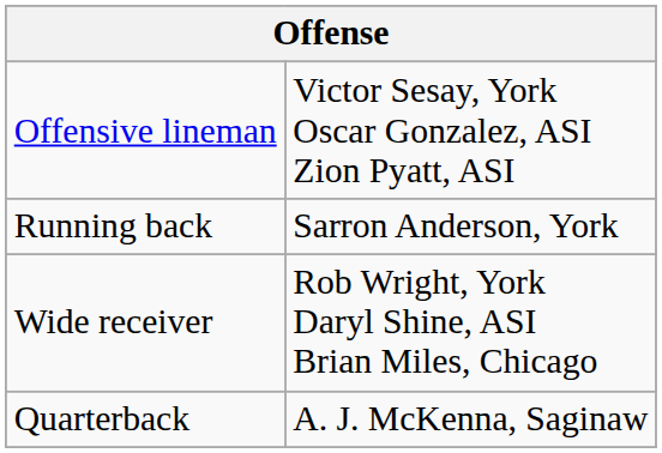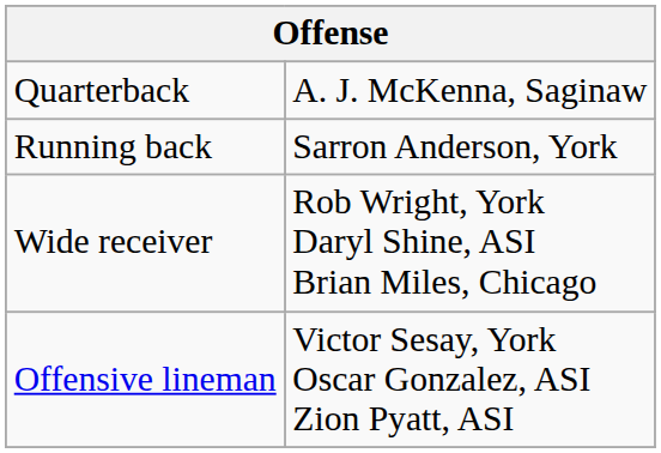rows swapped: Quarterback <-> Offensive lineman
